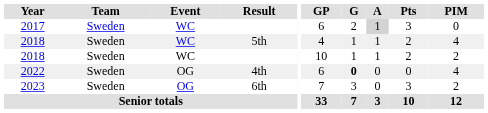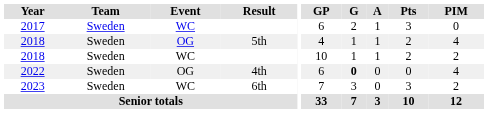2017 | A: lightgrey background -> no background
2018 / 5th | Event: WC -> OG
2023 | Event: OG -> WC
